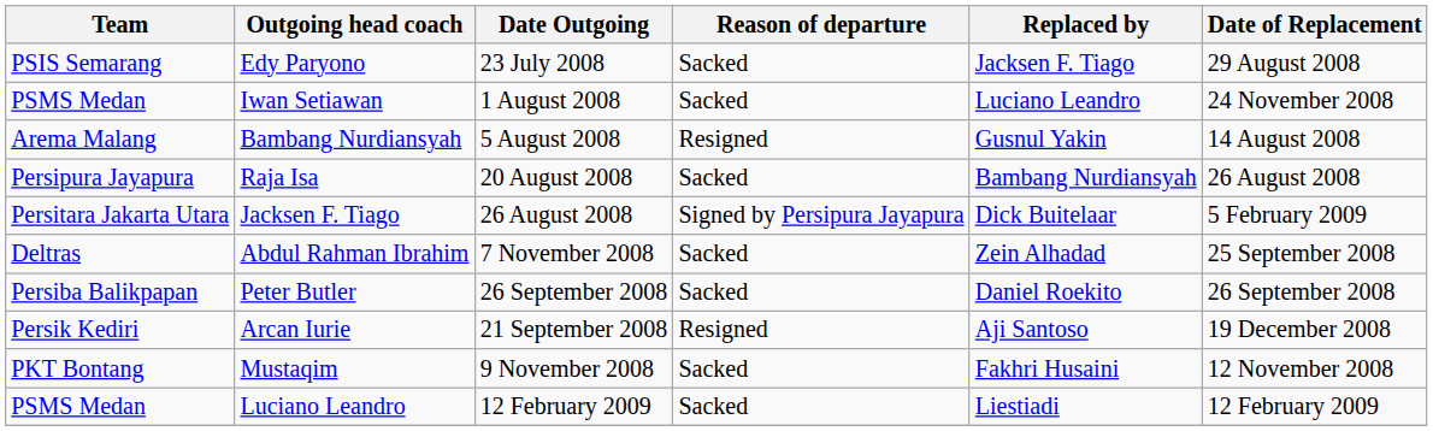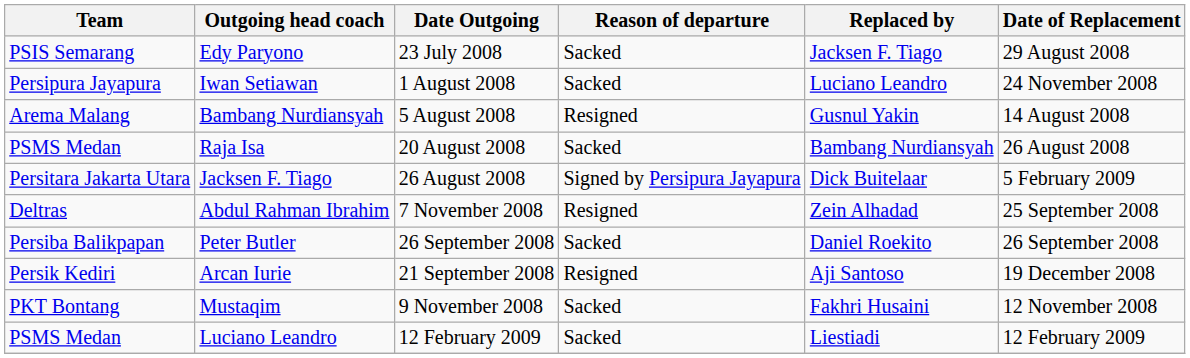Iwan Setiawan | Team: PSMS Medan -> Persipura Jayapura
Raja Isa | Team: Persipura Jayapura -> PSMS Medan
Abdul Rahman Ibrahim | Reason of departure: Sacked -> Resigned
